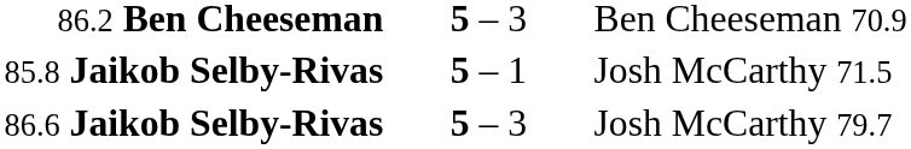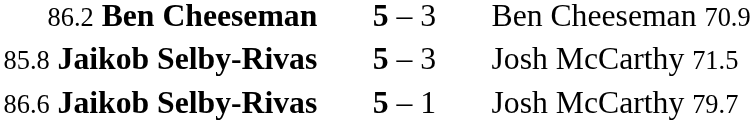85.8 Jaikob Selby-Rivas | column 2: 5 – 1 -> 5 – 3
86.6 Jaikob Selby-Rivas | column 2: 5 – 3 -> 5 – 1
